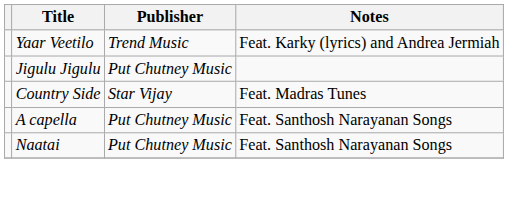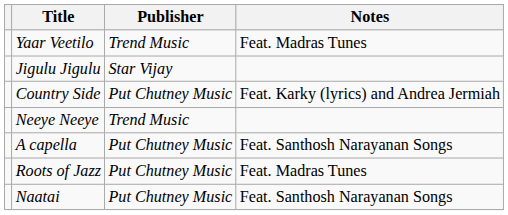Yaar Veetilo | Notes: Feat. Karky (lyrics) and Andrea Jermiah -> Feat. Madras Tunes
Jigulu Jigulu | Publisher: Put Chutney Music -> Star Vijay
Country Side | Publisher: Star Vijay -> Put Chutney Music
Country Side | Notes: Feat. Madras Tunes -> Feat. Karky (lyrics) and Andrea Jermiah
+ row: Neeye Neeye | Trend Music
+ row: Roots of Jazz | Put Chutney Music | Feat. Madras Tunes
